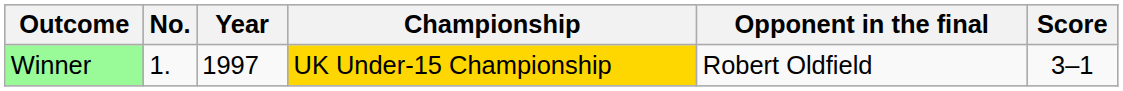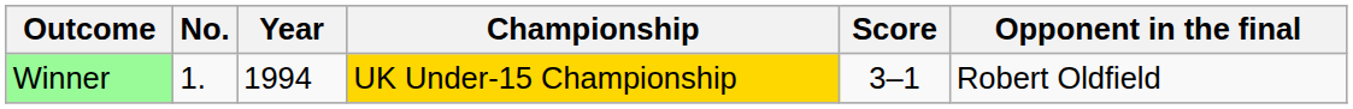columns swapped: Opponent in the final <-> Score
Winner | Year: 1997 -> 1994
